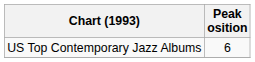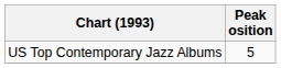US Top Contemporary Jazz Albums | Peak osition: 6 -> 5
